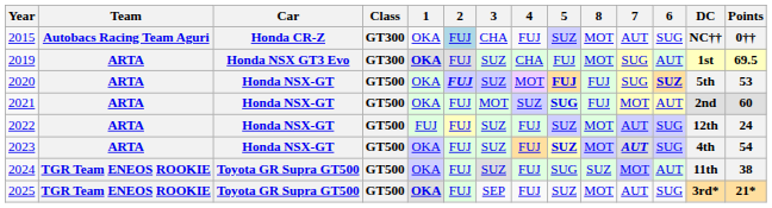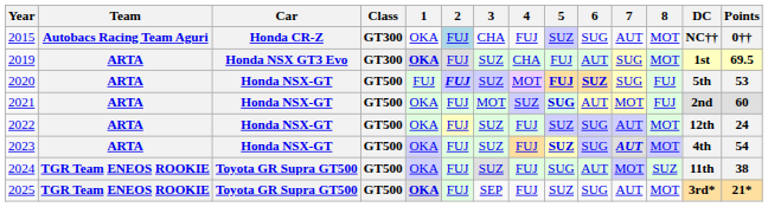columns swapped: 6 <-> 8
2020 | 1: OKA -> FUJ
2022 | 1: FUJ -> OKA
